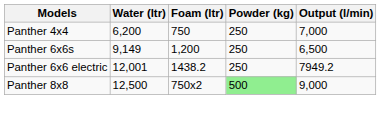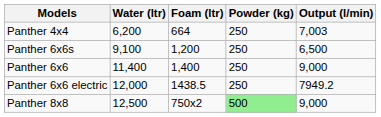Panther 4x4 | Foam (ltr): 750 -> 664
Panther 4x4 | Output (l/min): 7,000 -> 7,003
Panther 6x6s | Water (ltr): 9,149 -> 9,100
+ row: Panther 6x6 | 11,400 | 1,400 | 250 | 9,000
Panther 6x6 electric | Water (ltr): 12,001 -> 12,000
Panther 6x6 electric | Foam (ltr): 1438.2 -> 1438.5
